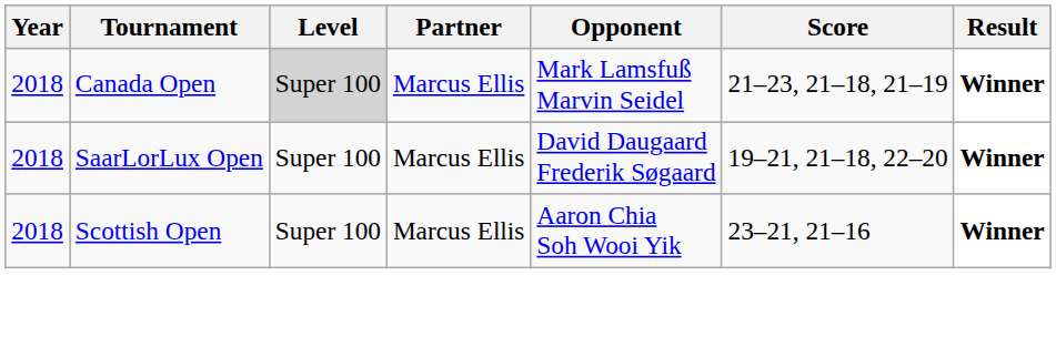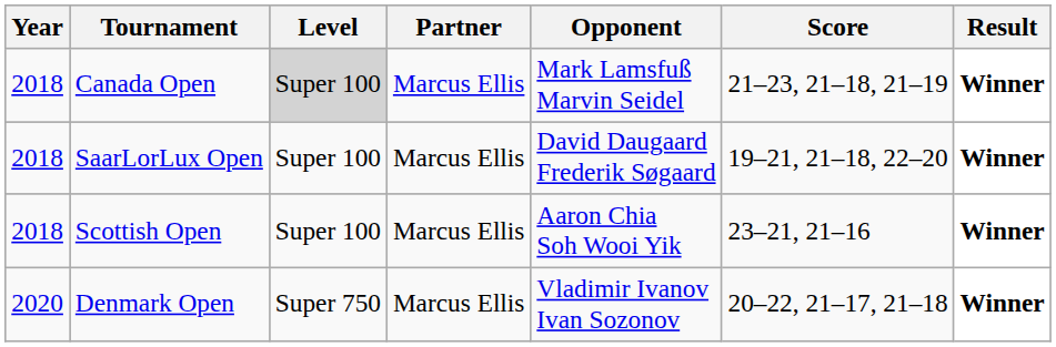+ row: 2020 | Denmark Open | Super 750 | Marcus Ellis | Vladimir Ivanov Ivan Sozonov | 20–22, 21–17, 21–18 | Winner
